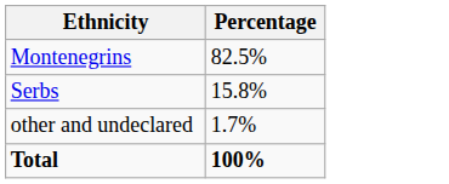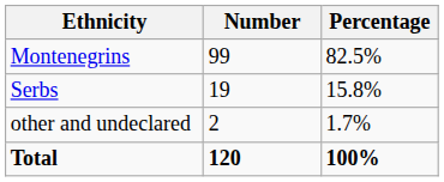+ column: Number | 99 | 19 | 2 | 120
